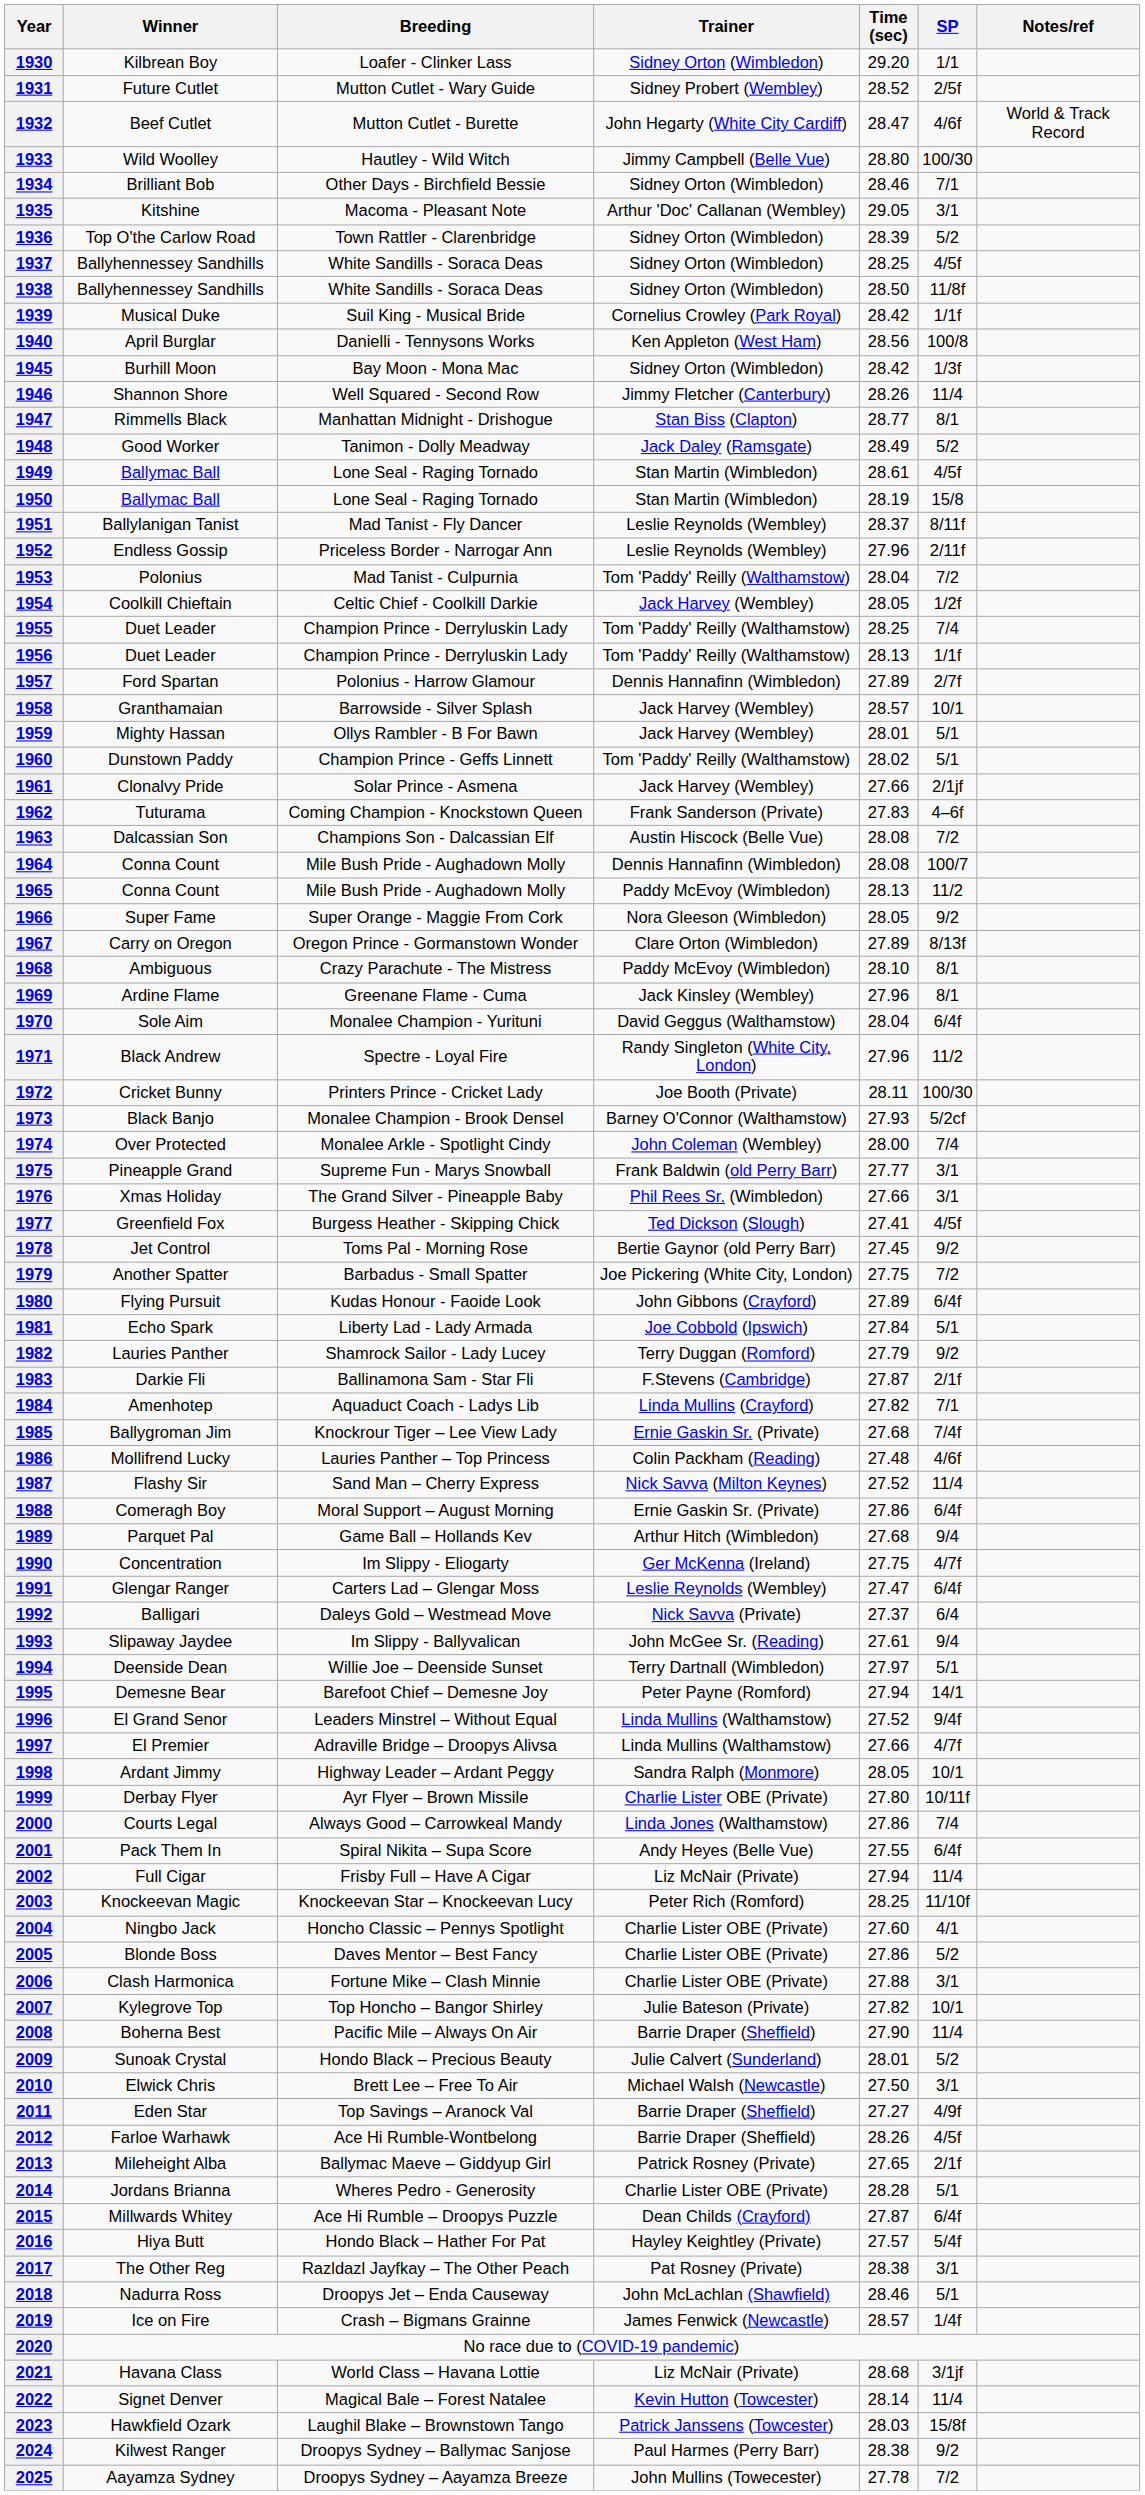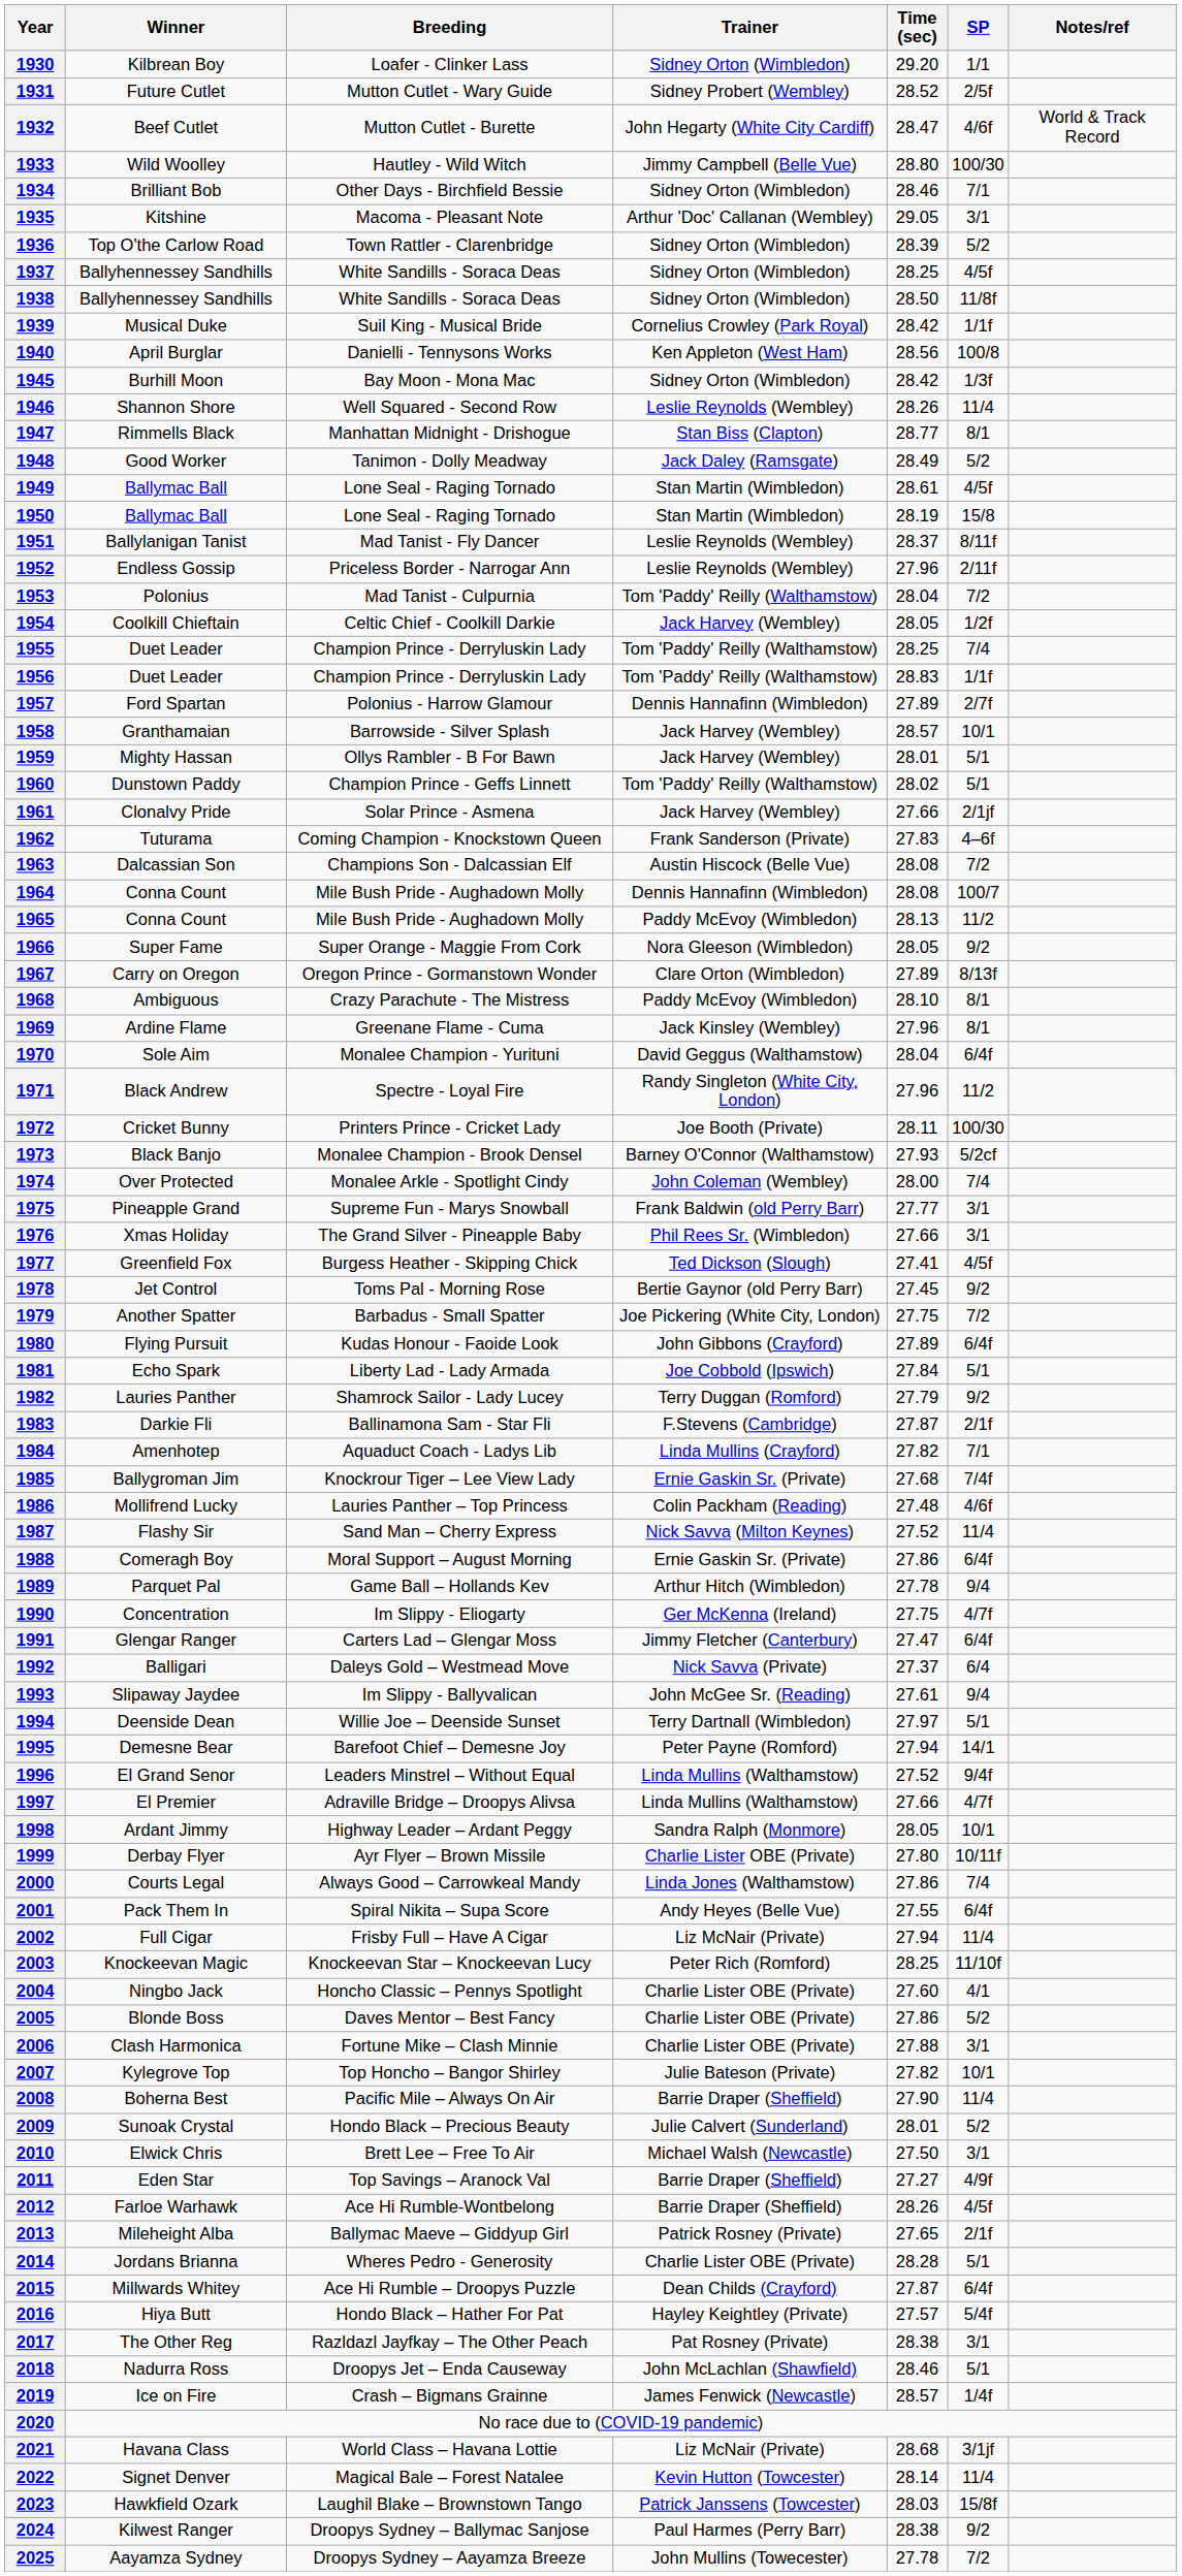1946 | Trainer: Jimmy Fletcher (Canterbury) -> Leslie Reynolds (Wembley)
1956 | Time (sec): 28.13 -> 28.83
1989 | Time (sec): 27.68 -> 27.78
1991 | Trainer: Leslie Reynolds (Wembley) -> Jimmy Fletcher (Canterbury)
